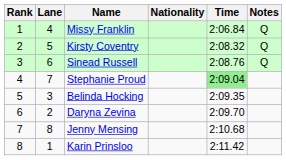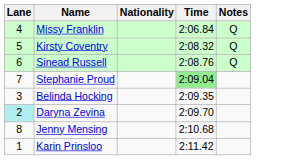- column: Rank | 1 | 2 | 3 | 4 | 5 | 6 | 7 | 8
Daryna Zevina | Lane: no background -> paleturquoise background
